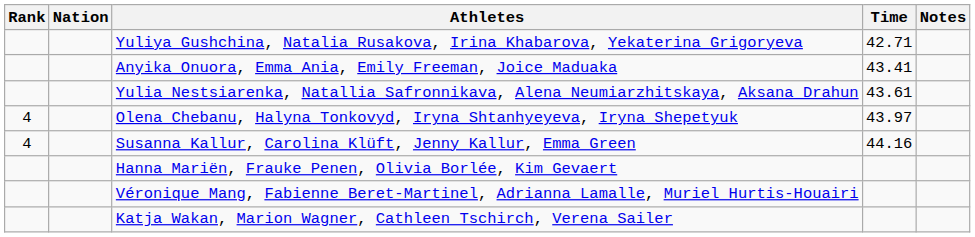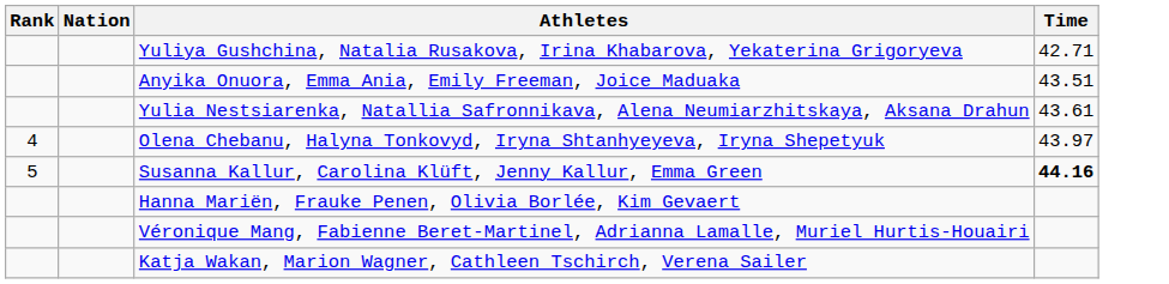- column: Notes
Anyika Onuora, Emma Ania, Emily Freeman, Joice Maduaka | Time: 43.41 -> 43.51
Susanna Kallur, Carolina Klüft, Jenny Kallur, Emma Green | Rank: 4 -> 5
Susanna Kallur, Carolina Klüft, Jenny Kallur, Emma Green | Time: normal -> bold
